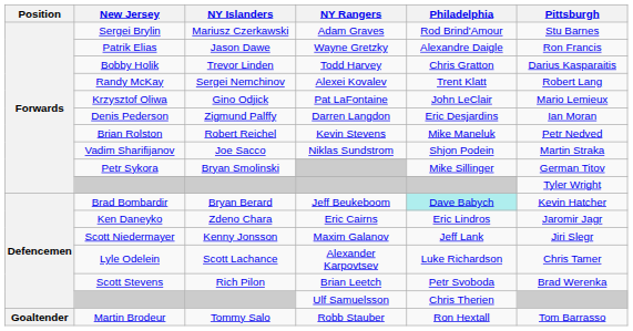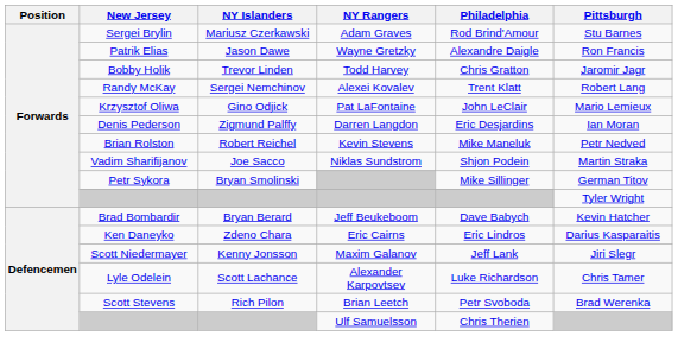Bobby Holik | Pittsburgh: Darius Kasparaitis -> Jaromir Jagr
Brad Bombardir | Philadelphia: paleturquoise background -> no background
Ken Daneyko | Pittsburgh: Jaromir Jagr -> Darius Kasparaitis
- row: Goaltender | Martin Brodeur | Tommy Salo | Robb Stauber | Ron Hextall | Tom Barrasso
